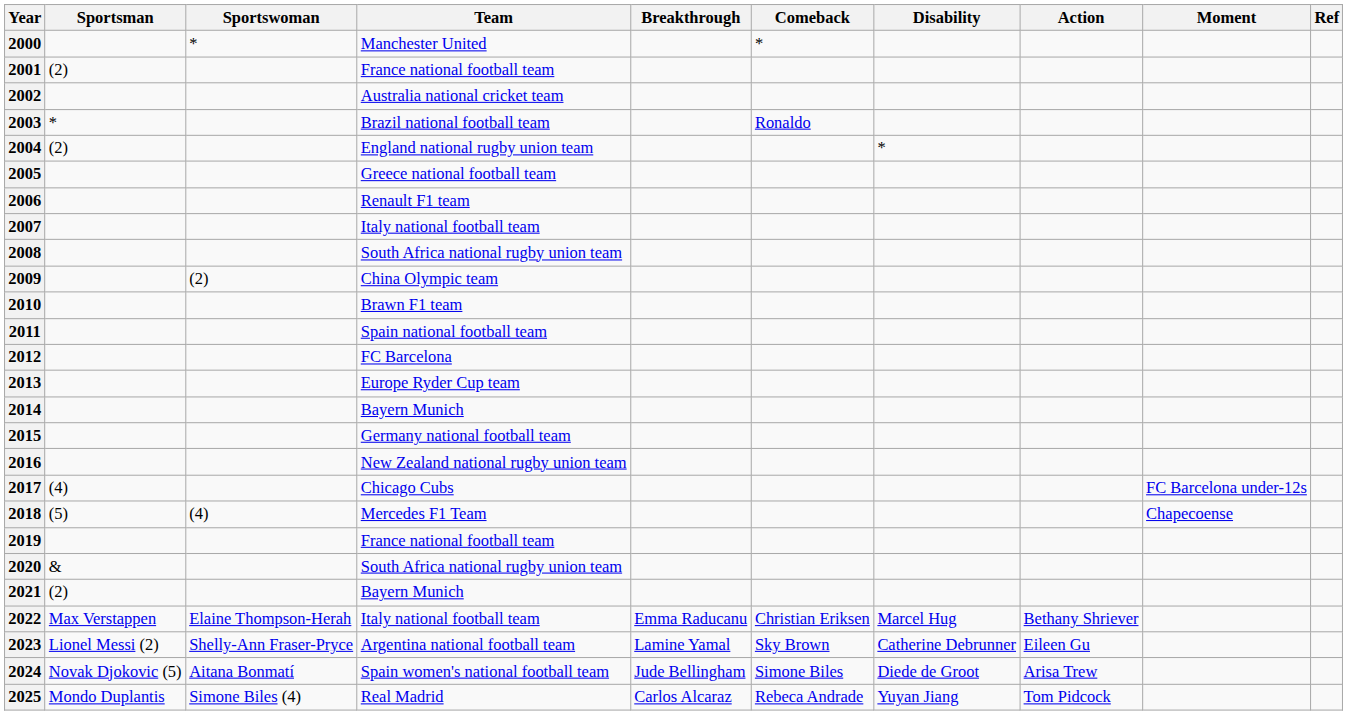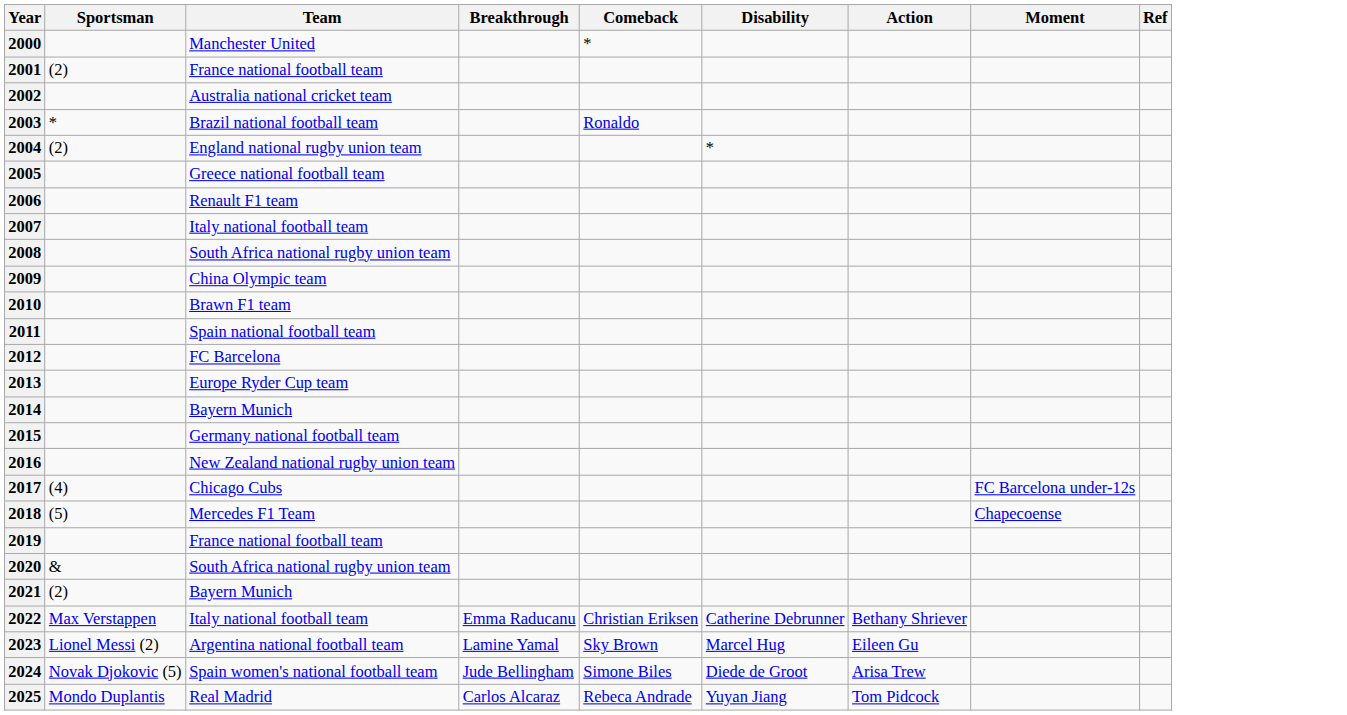- column: Sportswoman | * | (2) | (4) | Elaine Thompson-Herah | Shelly-Ann Fraser-Pryce | Aitana Bonmatí | Simone Biles (4)
2022 | Disability: Marcel Hug -> Catherine Debrunner
2023 | Disability: Catherine Debrunner -> Marcel Hug
